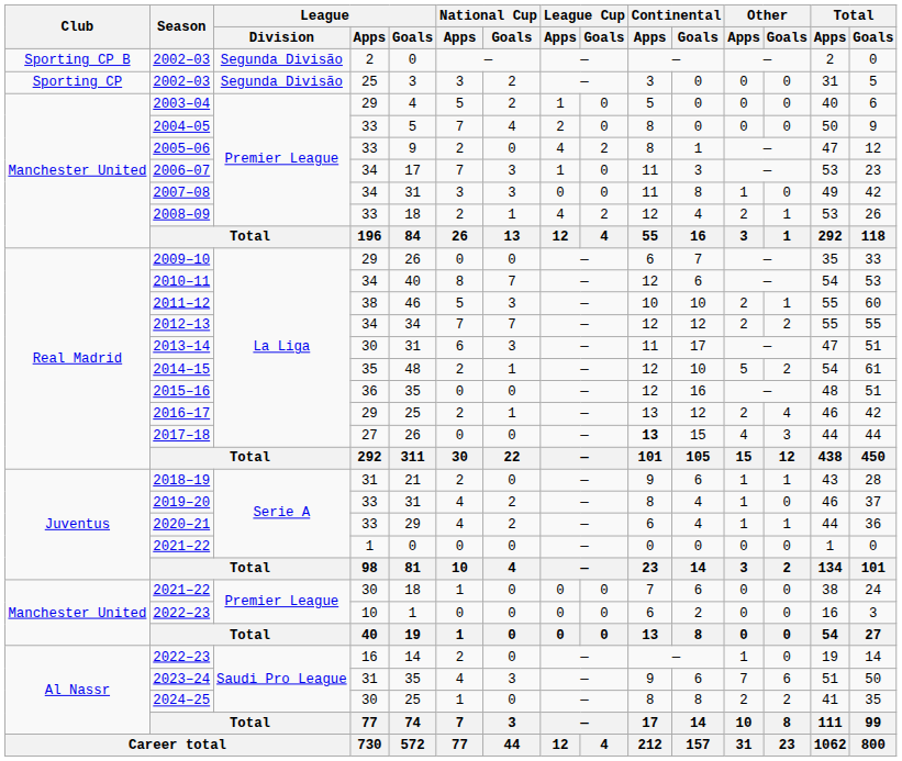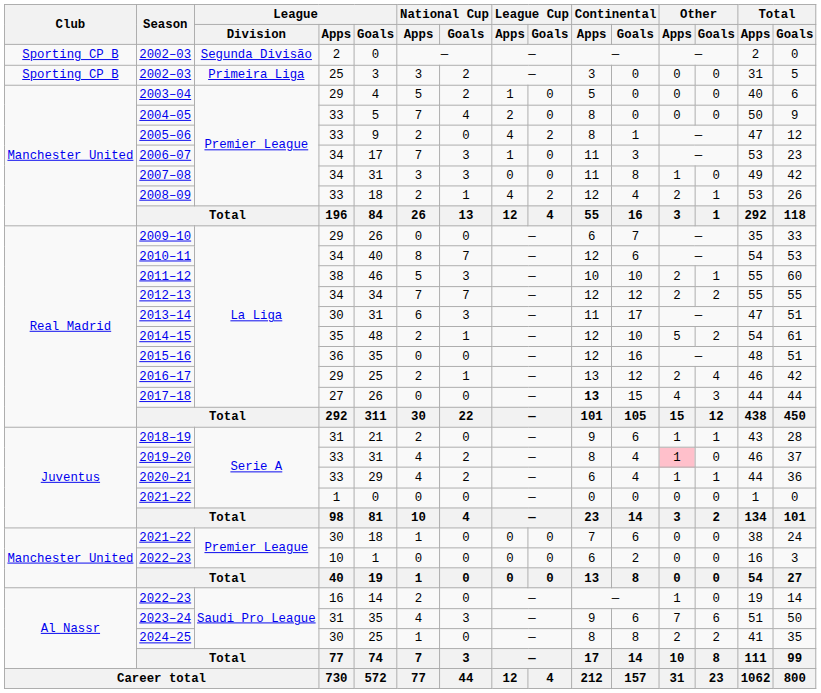2002–03 / 25 | Club: Sporting CP -> Sporting CP B
2002–03 / 25 | League / Division: Segunda Divisão -> Primeira Liga
2019–20 | Other / Apps: no background -> pink background
